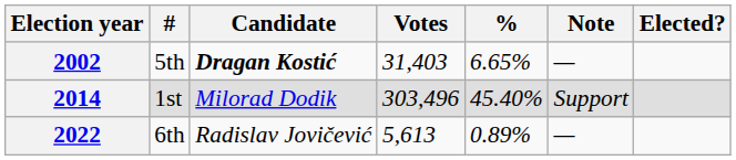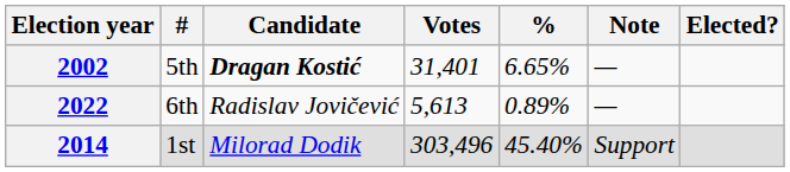2002 | Votes: 31,403 -> 31,401
rows swapped: 2014 <-> 2022
